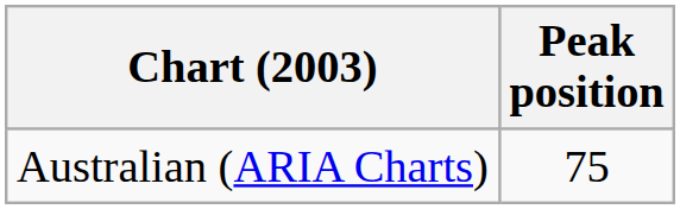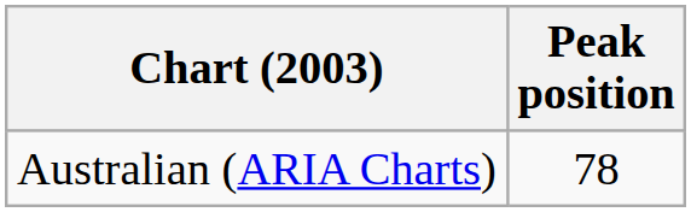Australian (ARIA Charts) | Peak position: 75 -> 78
